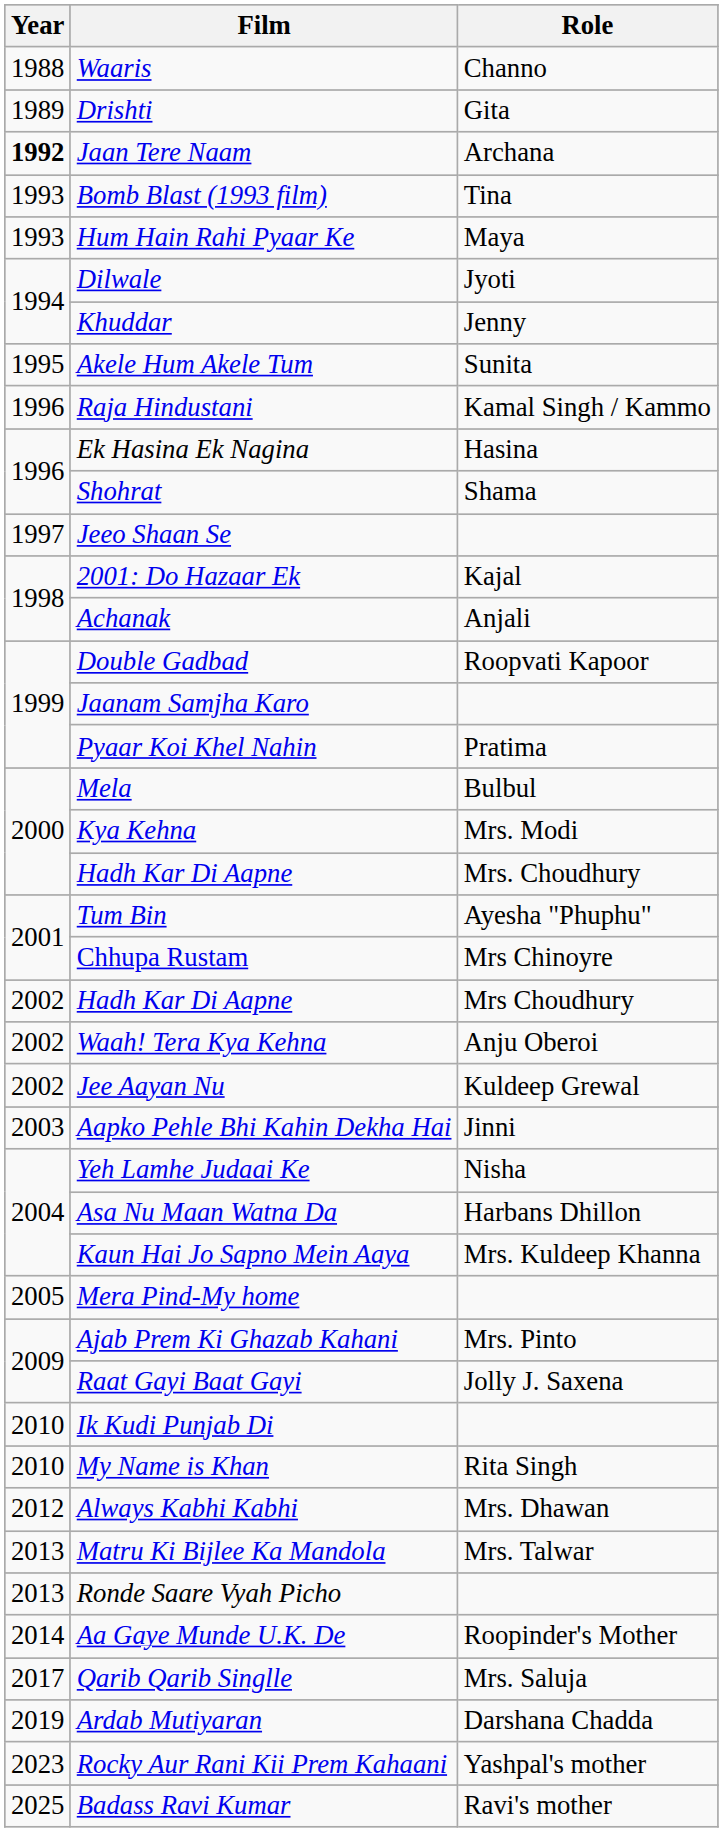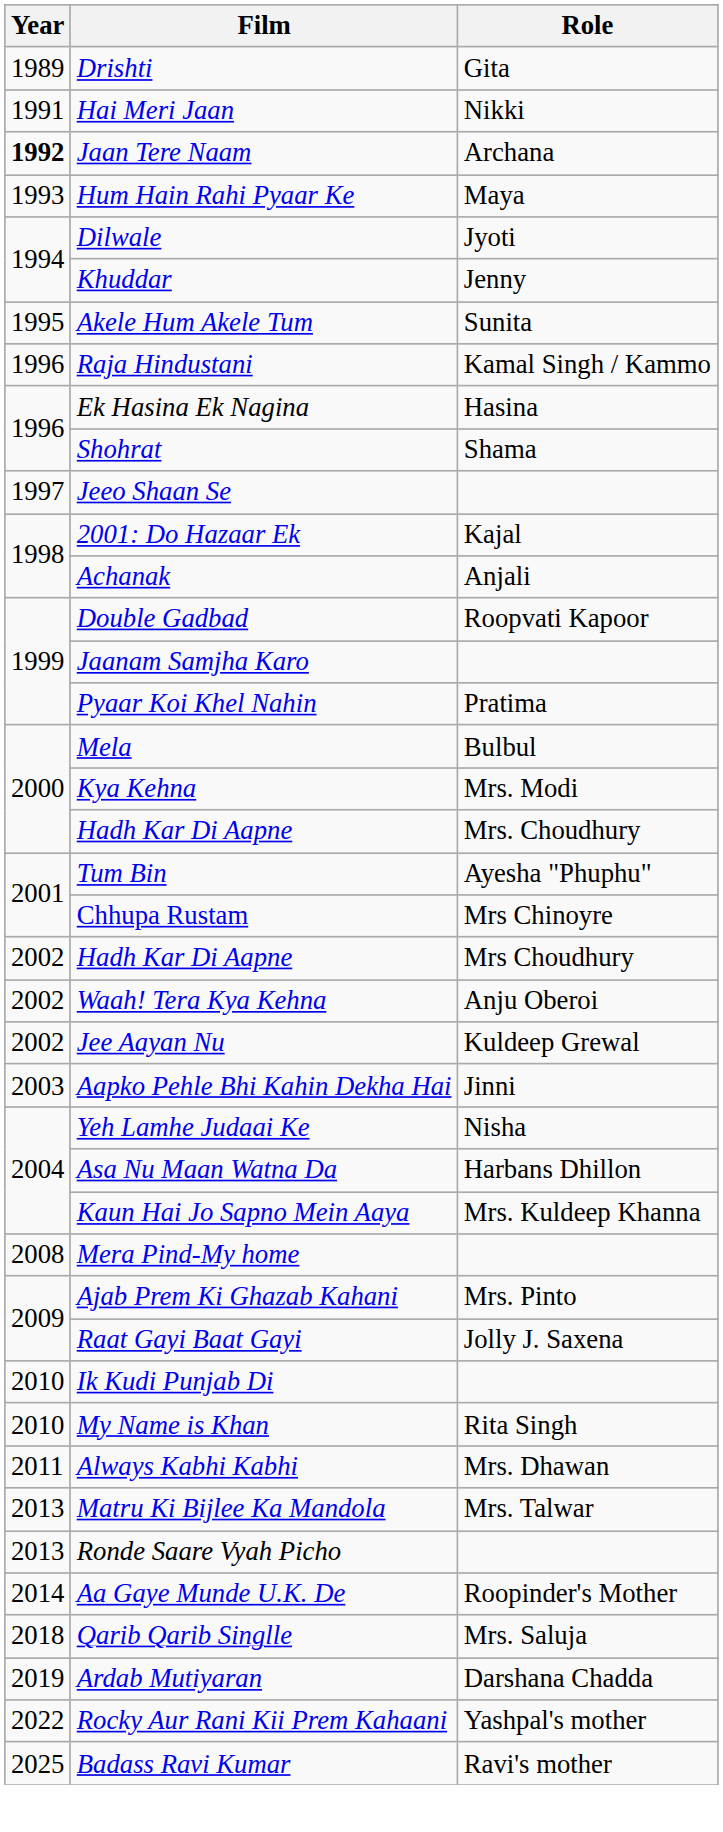- row: 1988 | Waaris | Channo
+ row: 1991 | Hai Meri Jaan | Nikki
- row: 1993 | Bomb Blast (1993 film) | Tina
Mera Pind-My home | Year: 2005 -> 2008
Always Kabhi Kabhi | Year: 2012 -> 2011
Qarib Qarib Singlle | Year: 2017 -> 2018
Rocky Aur Rani Kii Prem Kahaani | Year: 2023 -> 2022
